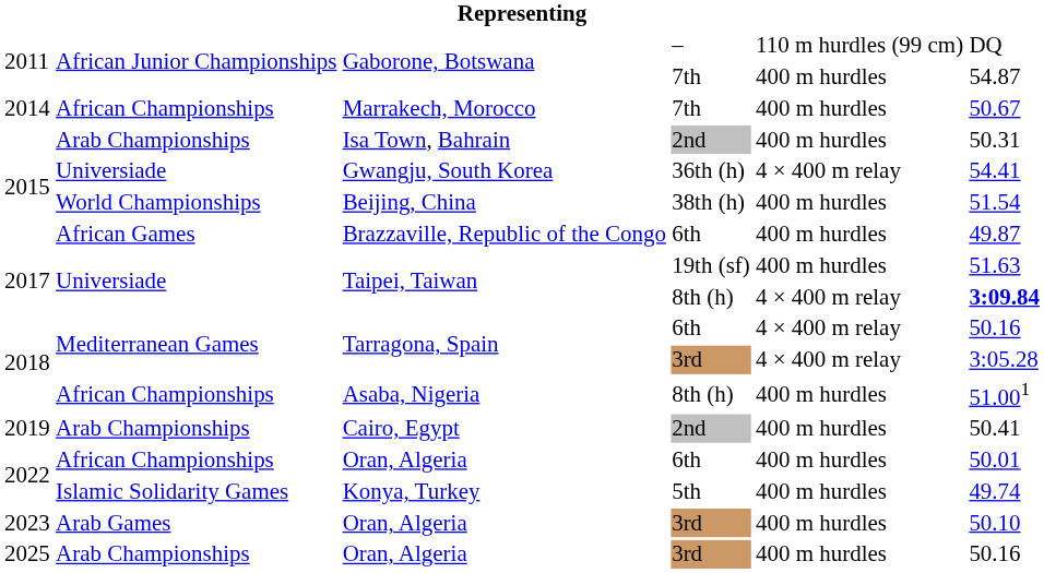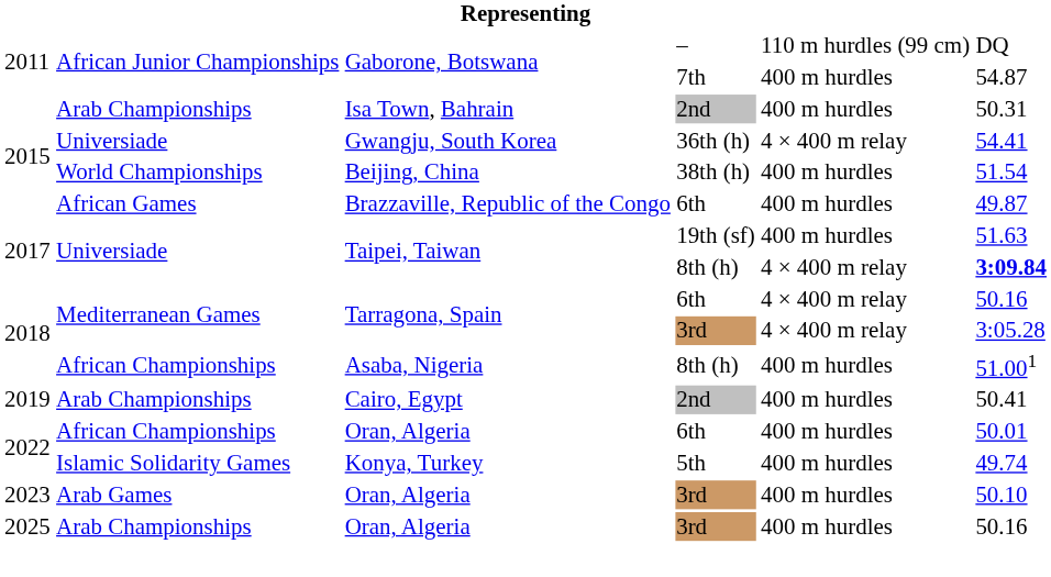- row: 2014 | African Championships | Marrakech, Morocco | 7th | 400 m hurdles | 50.67
